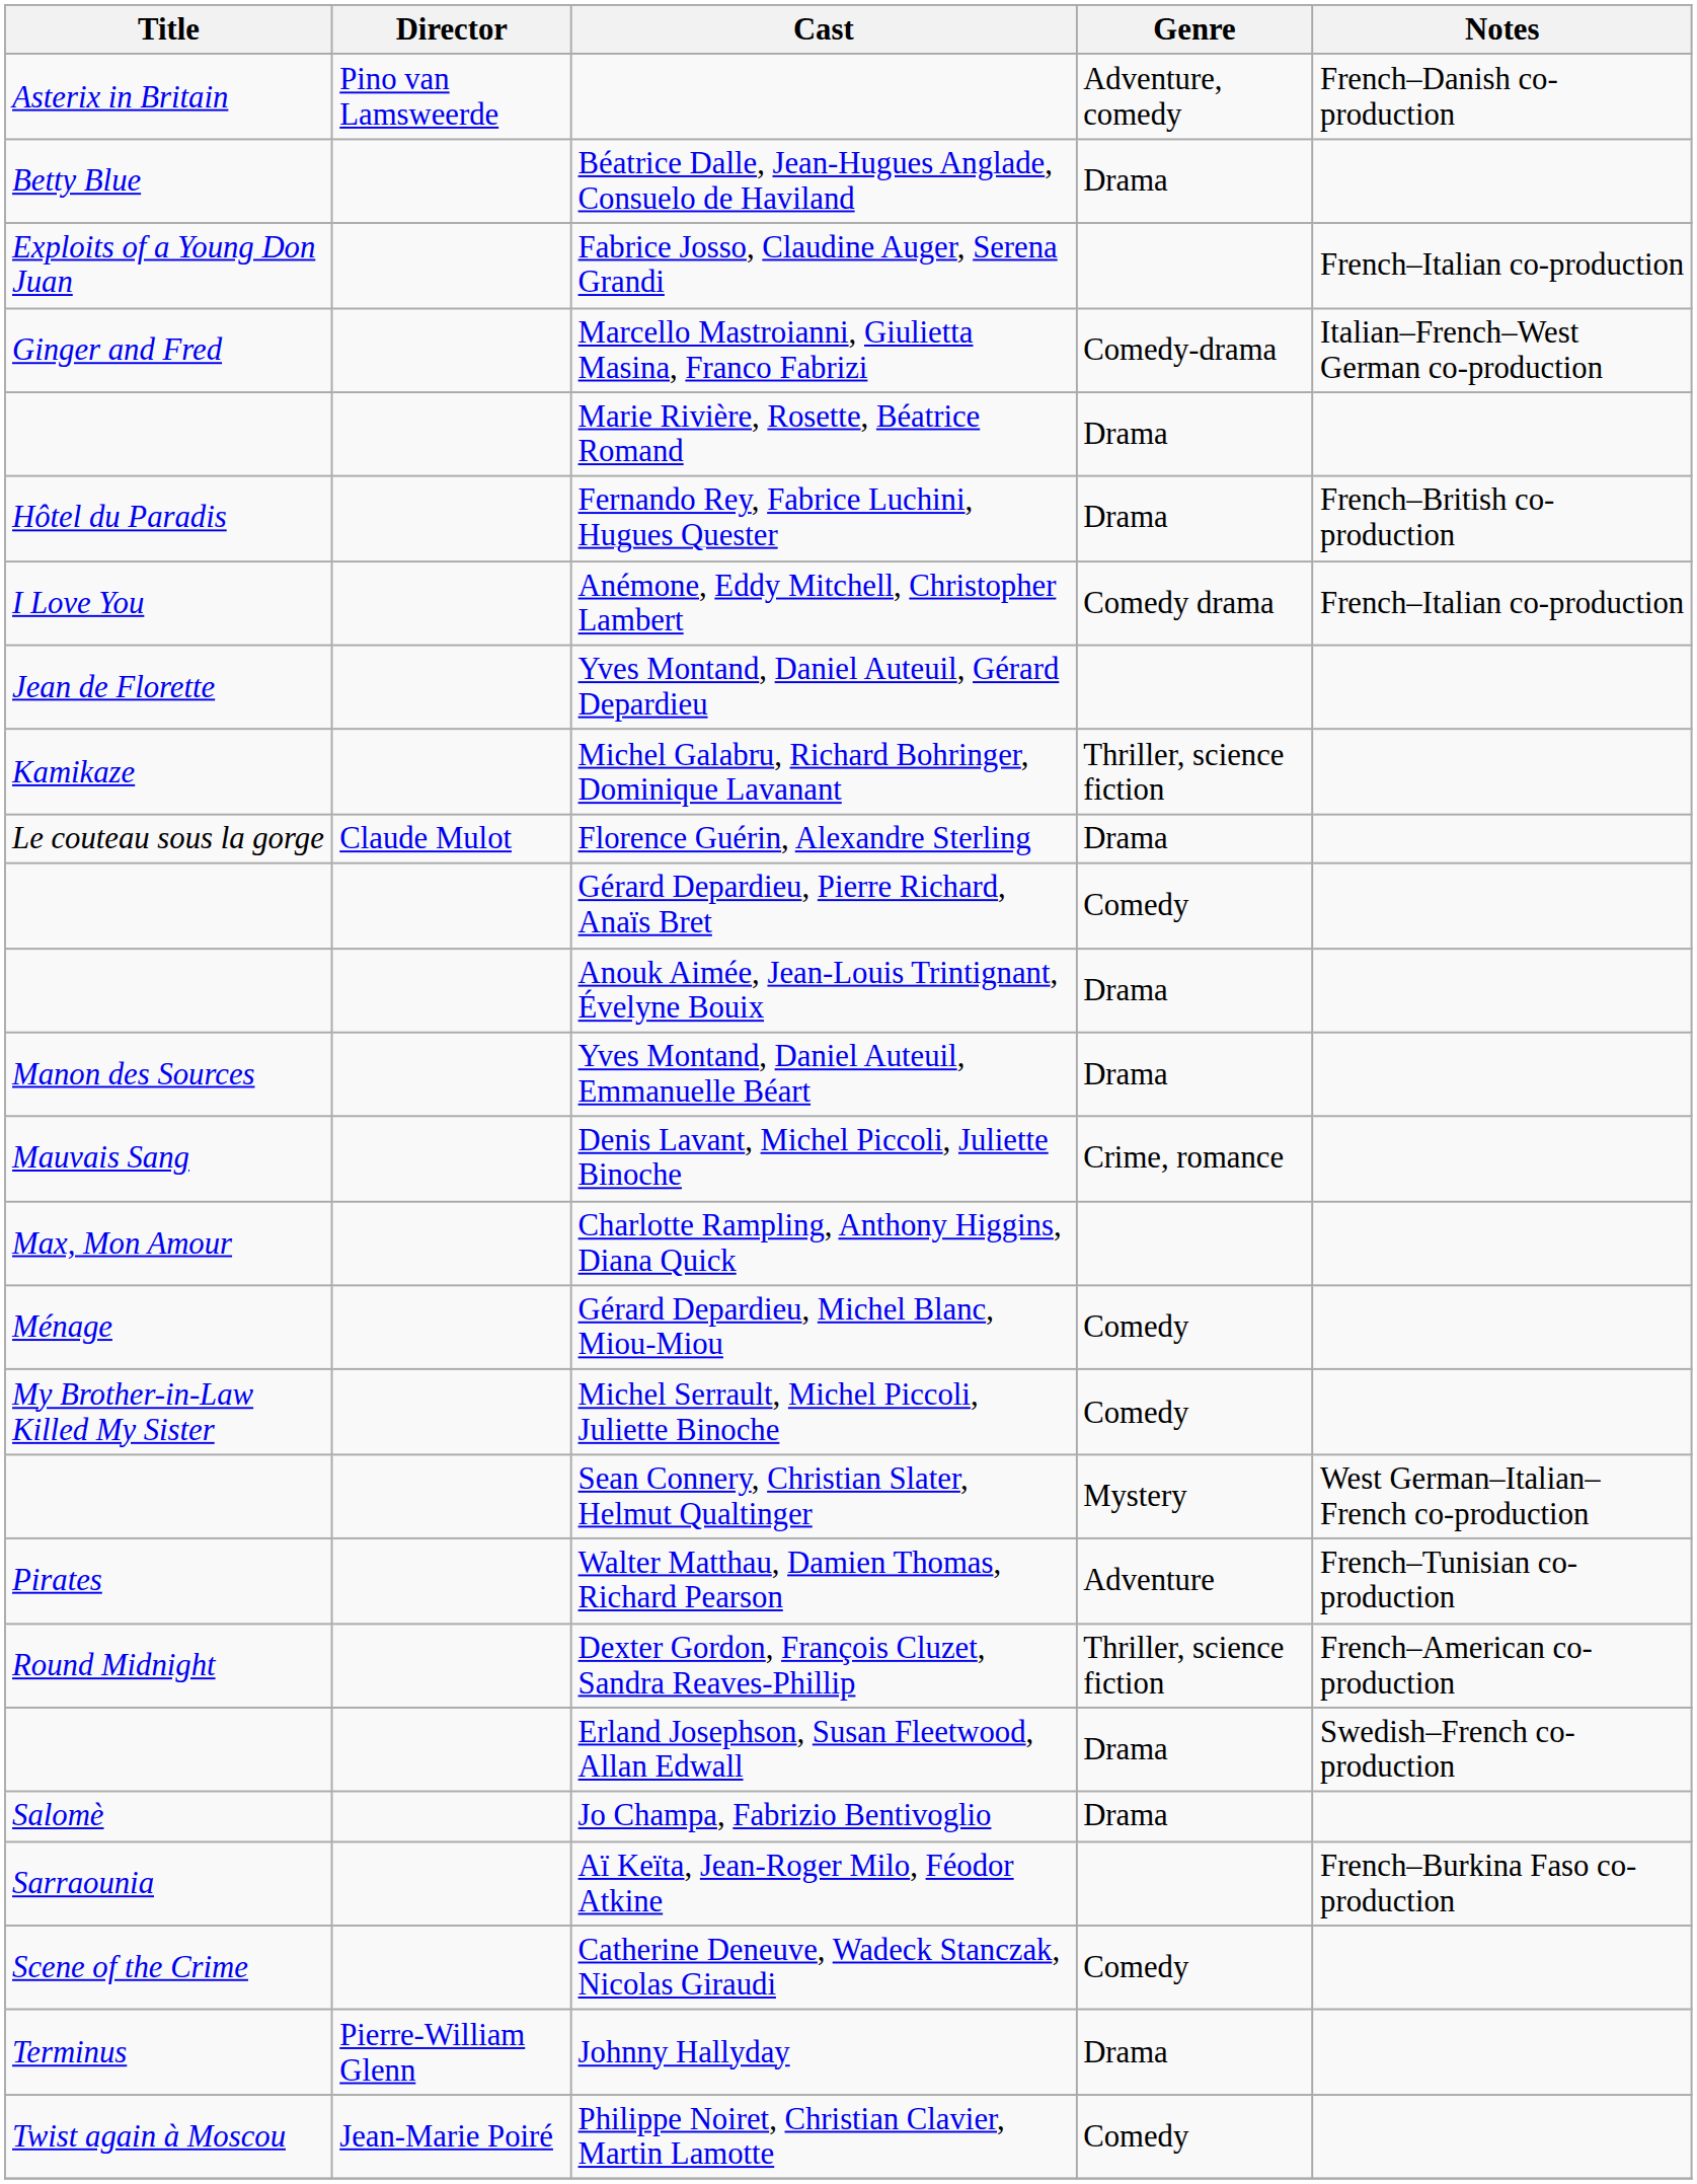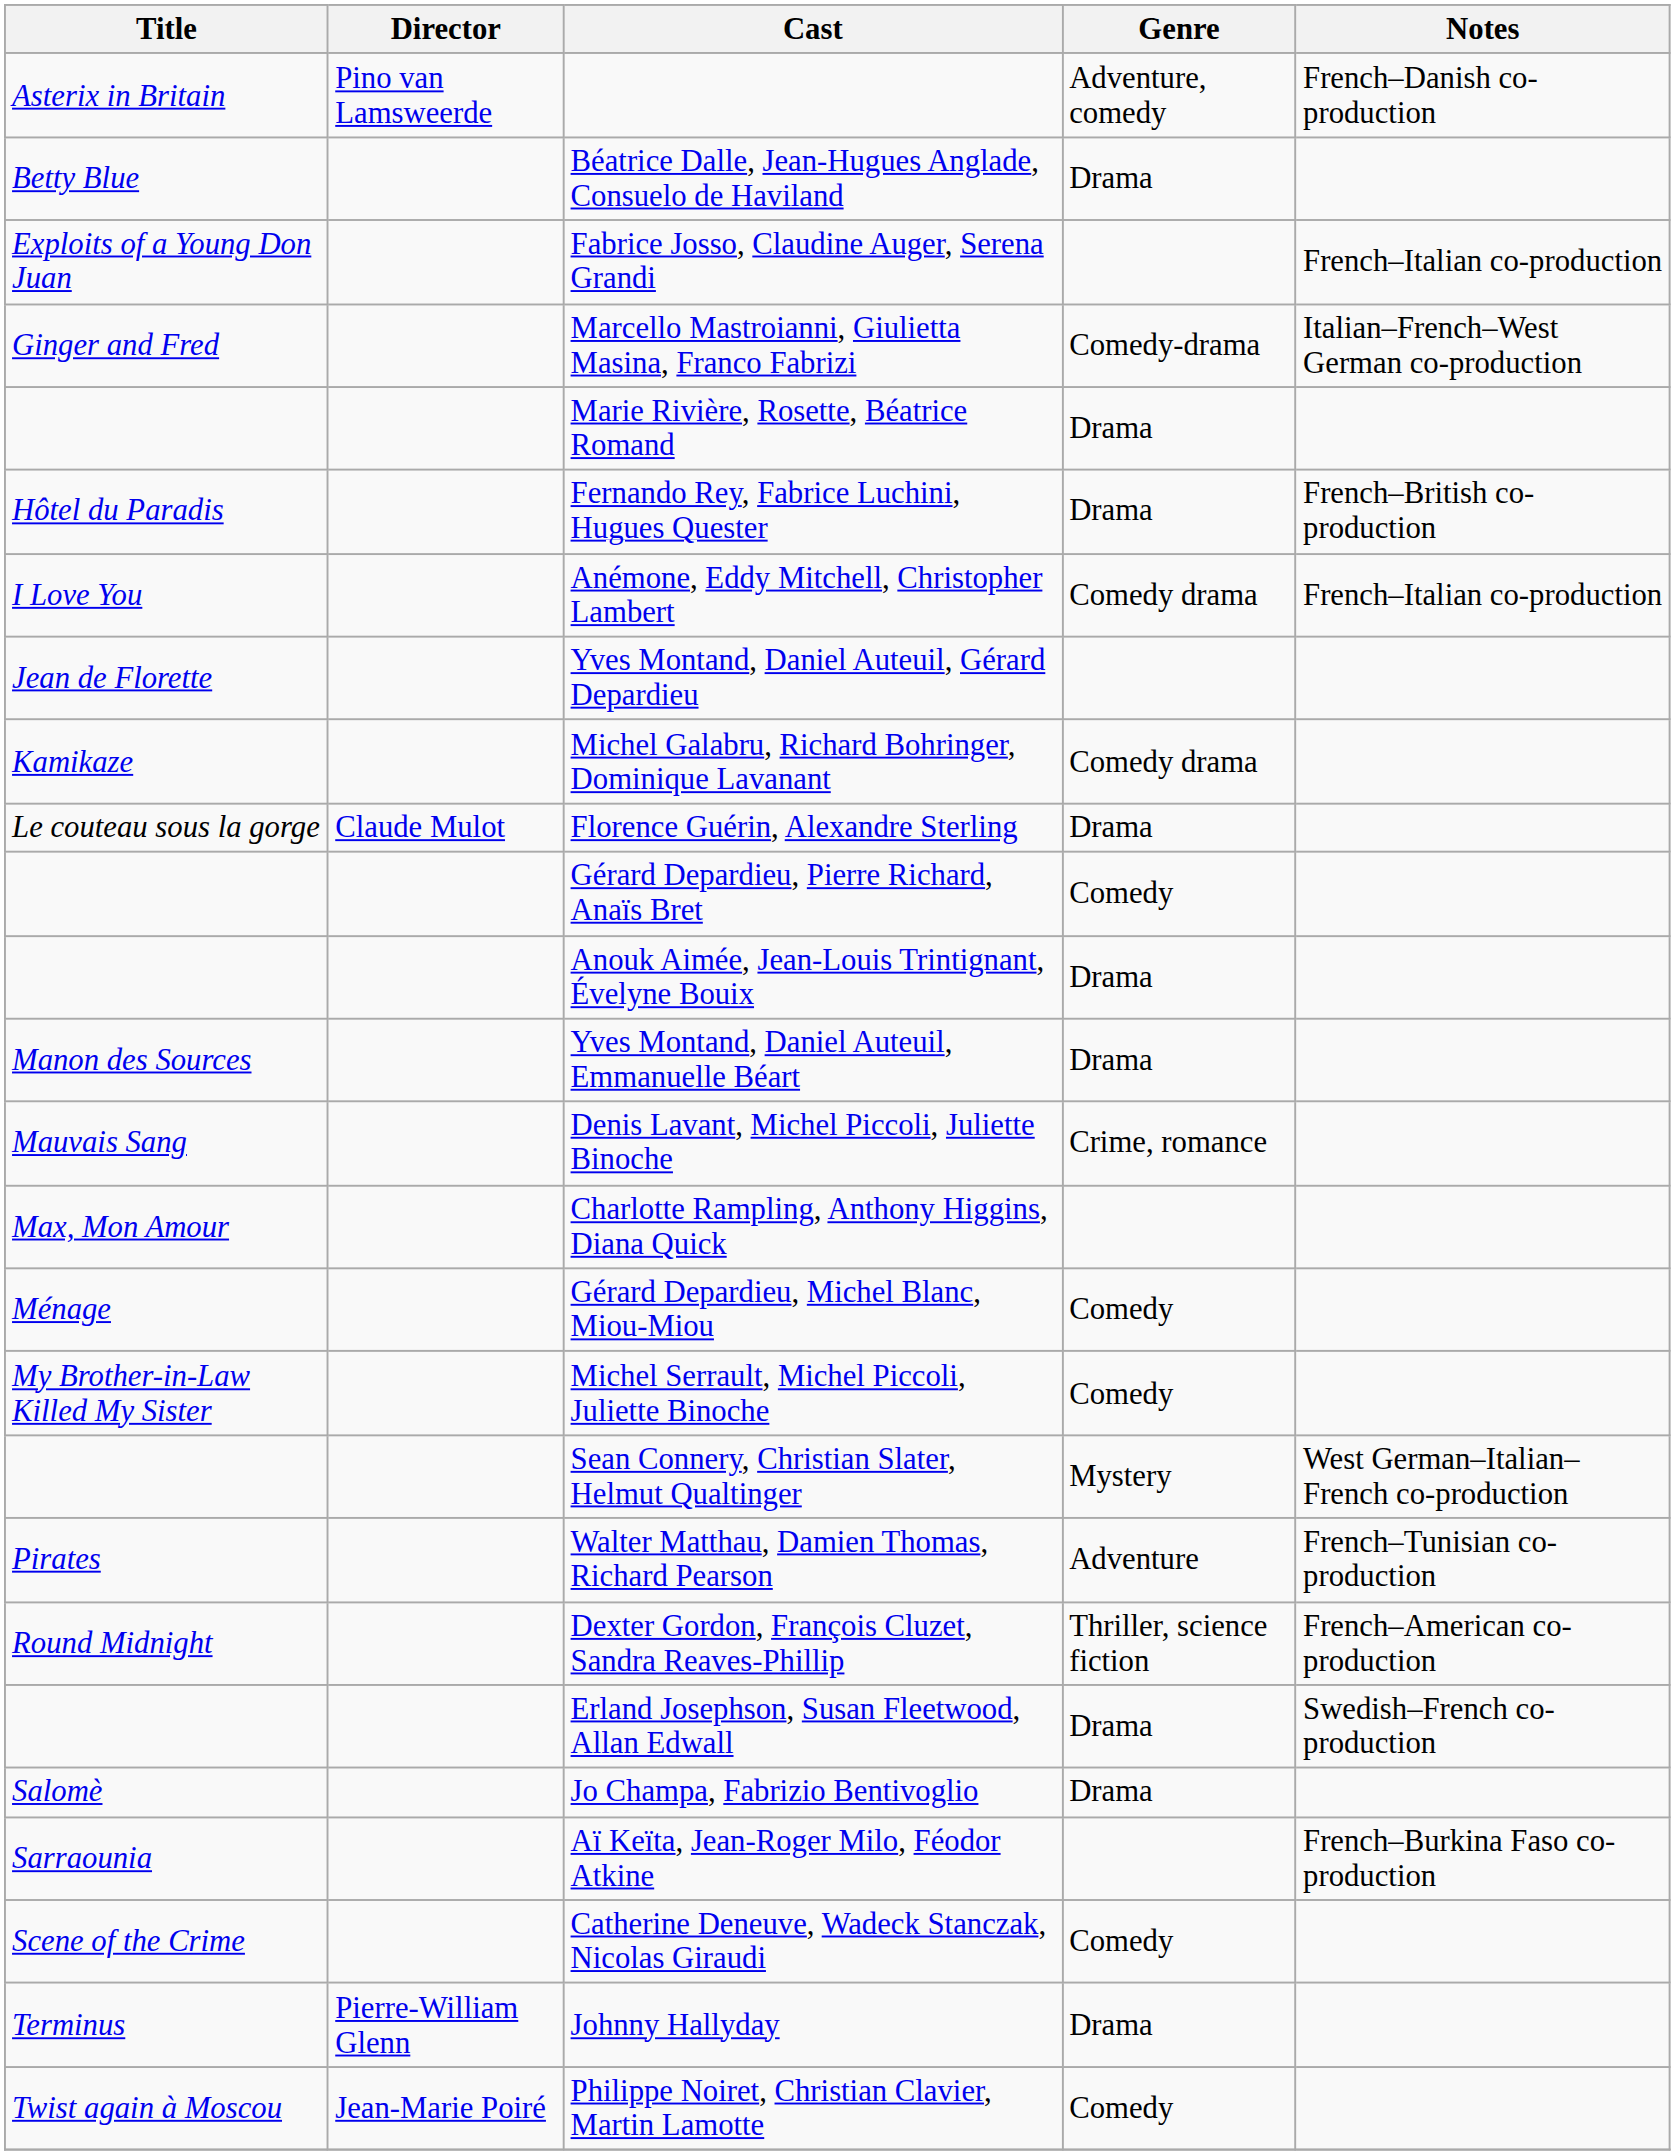Michel Galabru, Richard Bohringer, Dominique Lavanant | Genre: Thriller, science fiction -> Comedy drama
